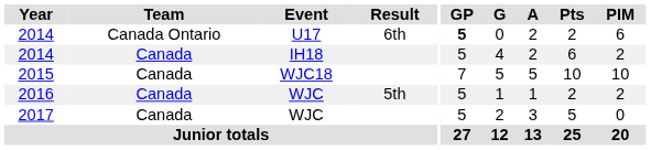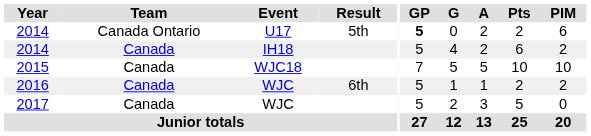2014 / U17 | Result: 6th -> 5th
2016 | Result: 5th -> 6th
